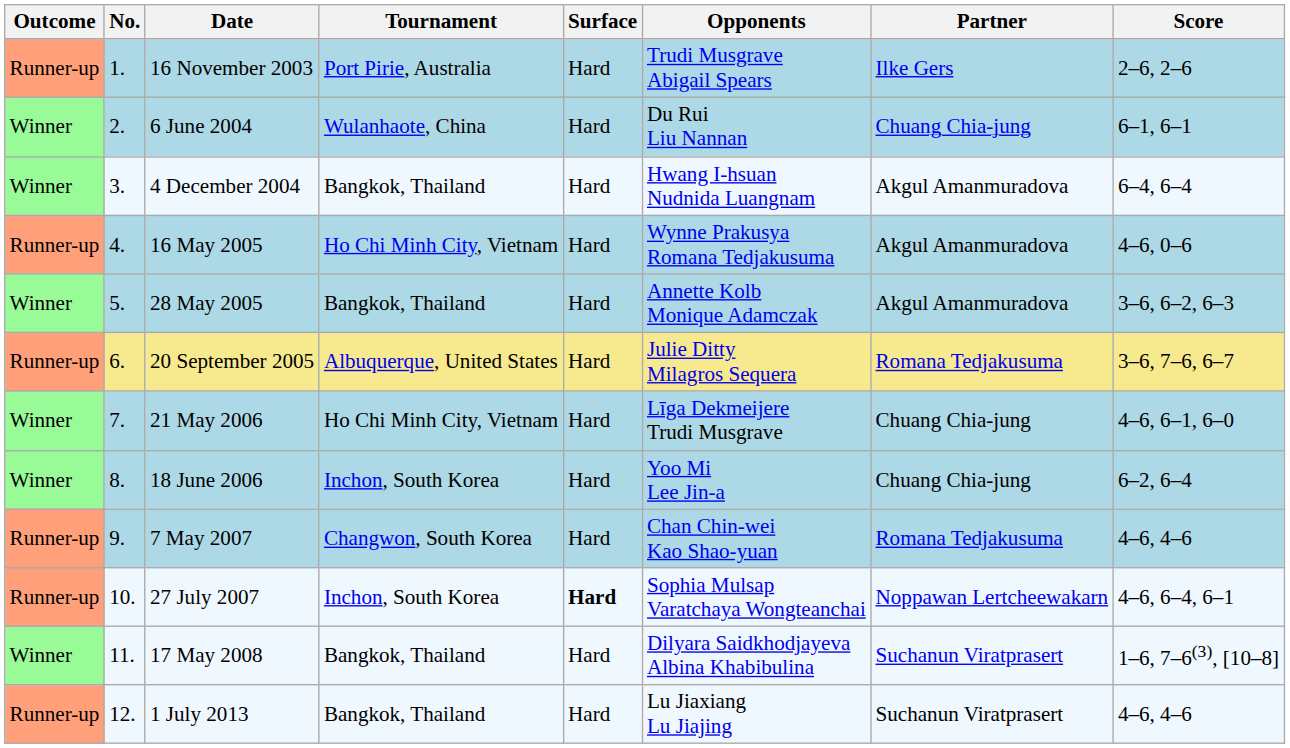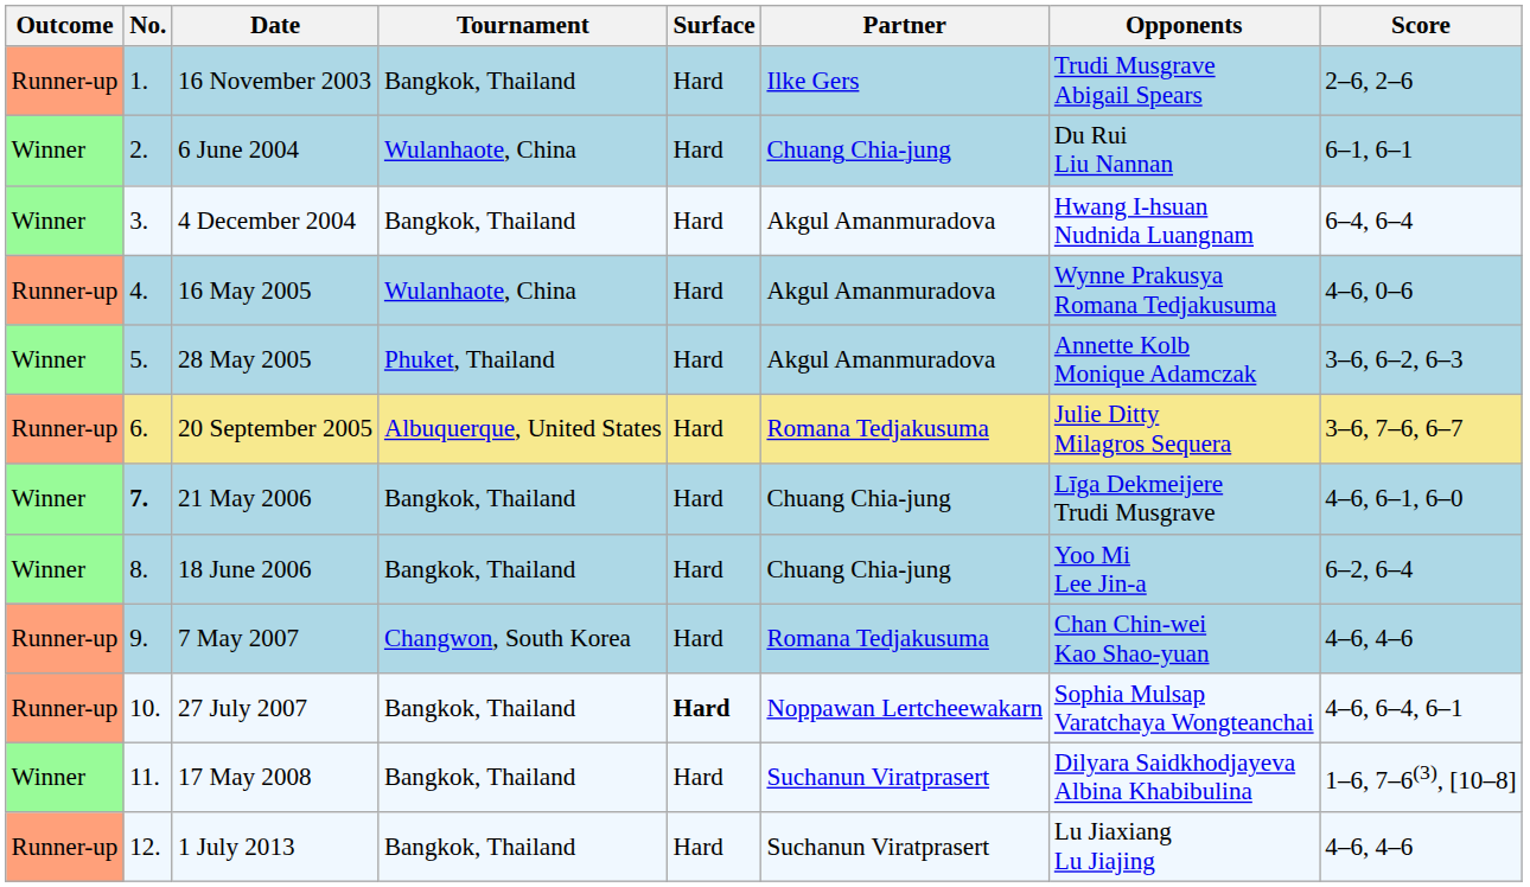columns swapped: Partner <-> Opponents
16 November 2003 | Tournament: Port Pirie, Australia -> Bangkok, Thailand
16 May 2005 | Tournament: Ho Chi Minh City, Vietnam -> Wulanhaote, China
28 May 2005 | Tournament: Bangkok, Thailand -> Phuket, Thailand
21 May 2006 | No.: normal -> bold
21 May 2006 | Tournament: Ho Chi Minh City, Vietnam -> Bangkok, Thailand
18 June 2006 | Tournament: Inchon, South Korea -> Bangkok, Thailand
27 July 2007 | Tournament: Inchon, South Korea -> Bangkok, Thailand
